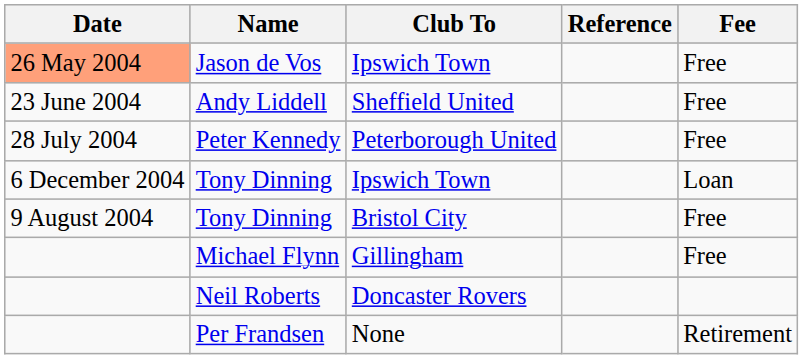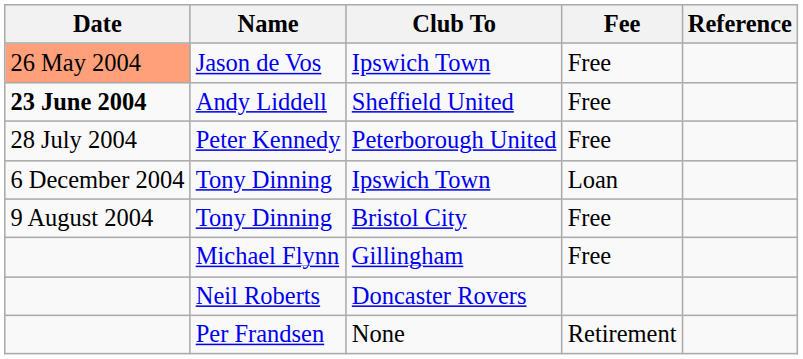columns swapped: Fee <-> Reference
Andy Liddell | Date: normal -> bold
